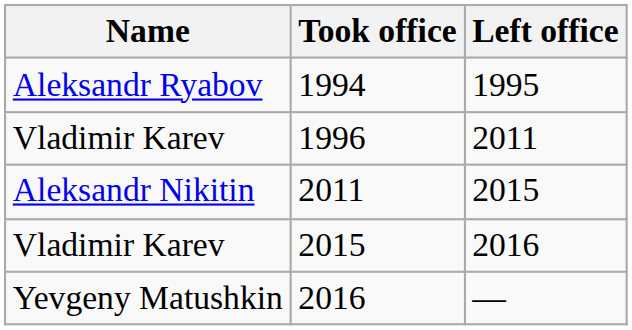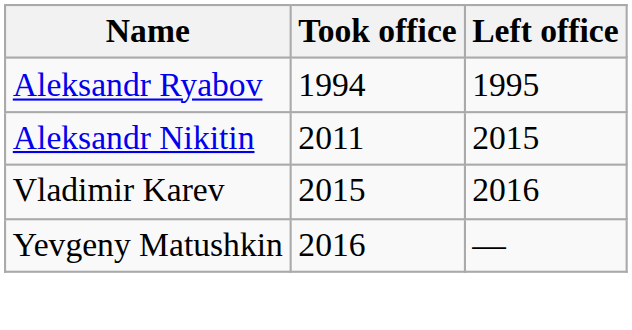- row: Vladimir Karev | 1996 | 2011
